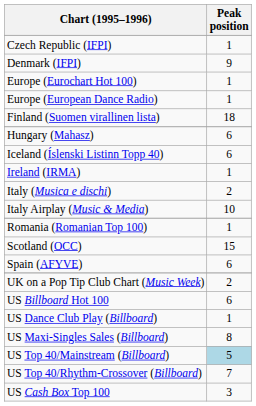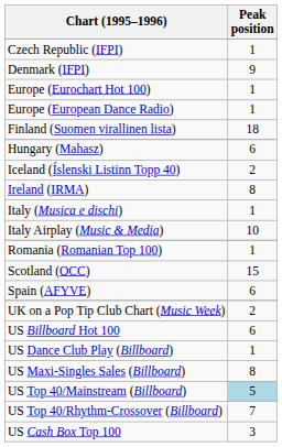Iceland (Íslenski Listinn Topp 40) | Peak position: 6 -> 2
Ireland (IRMA) | Peak position: 1 -> 8
Italy (Musica e dischi) | Peak position: 2 -> 1
